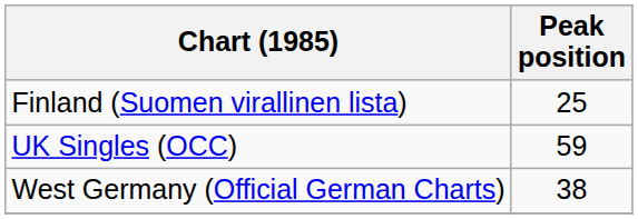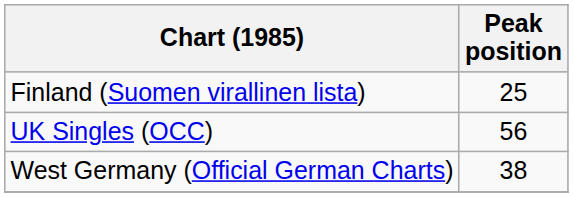UK Singles (OCC) | Peak position: 59 -> 56
